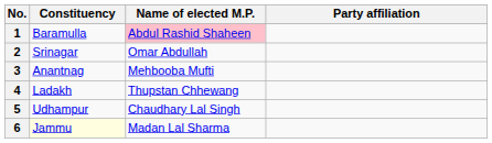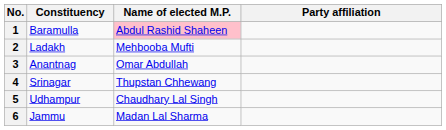2 | Constituency: Srinagar -> Ladakh
2 | Name of elected M.P.: Omar Abdullah -> Mehbooba Mufti
3 | Name of elected M.P.: Mehbooba Mufti -> Omar Abdullah
4 | Constituency: Ladakh -> Srinagar
6 | Constituency: lightyellow background -> no background
